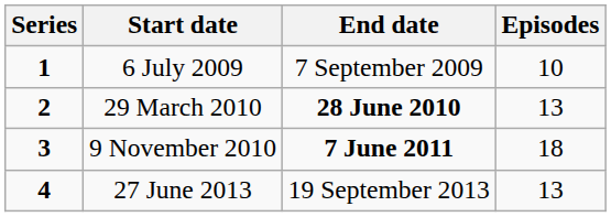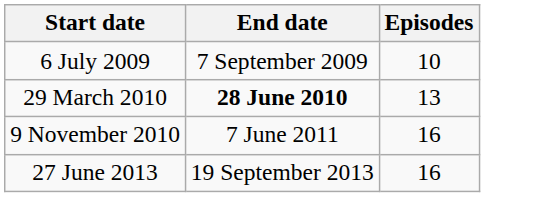- column: Series | 1 | 2 | 3 | 4
9 November 2010 | End date: bold -> normal
9 November 2010 | Episodes: 18 -> 16
27 June 2013 | Episodes: 13 -> 16
